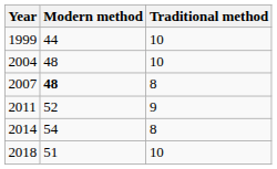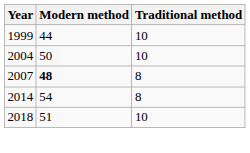2004 | Modern method: 48 -> 50
- row: 2011 | 52 | 9
